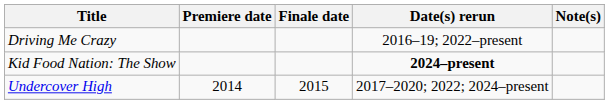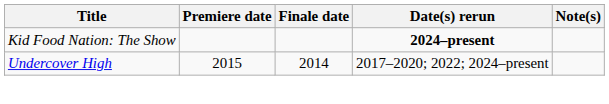- row: Driving Me Crazy | 2016–19; 2022–present
Undercover High | Premiere date: 2014 -> 2015
Undercover High | Finale date: 2015 -> 2014
